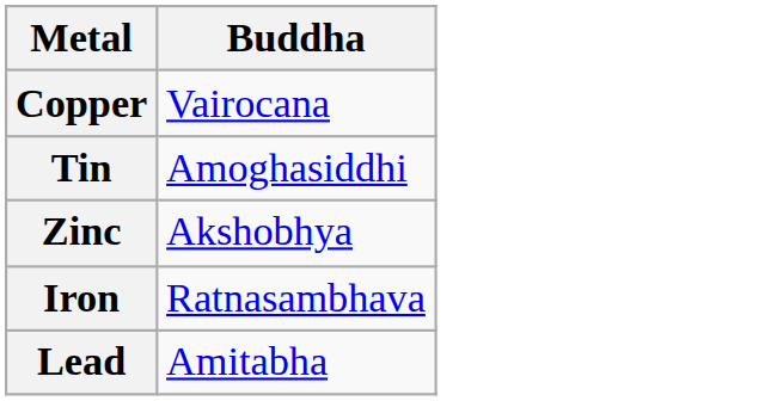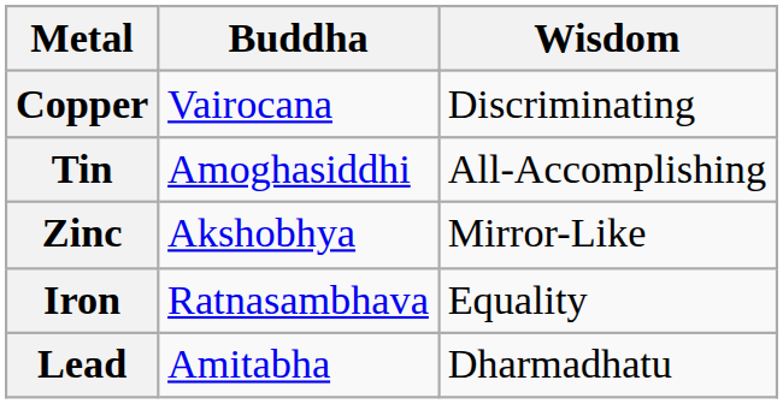+ column: Wisdom | Discriminating | All-Accomplishing | Mirror-Like | Equality | Dharmadhatu
